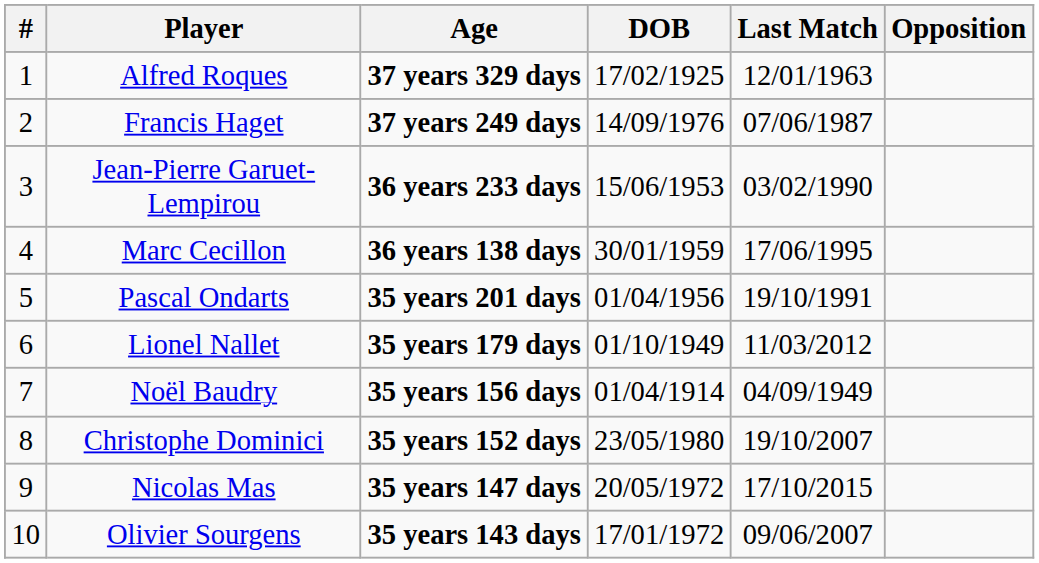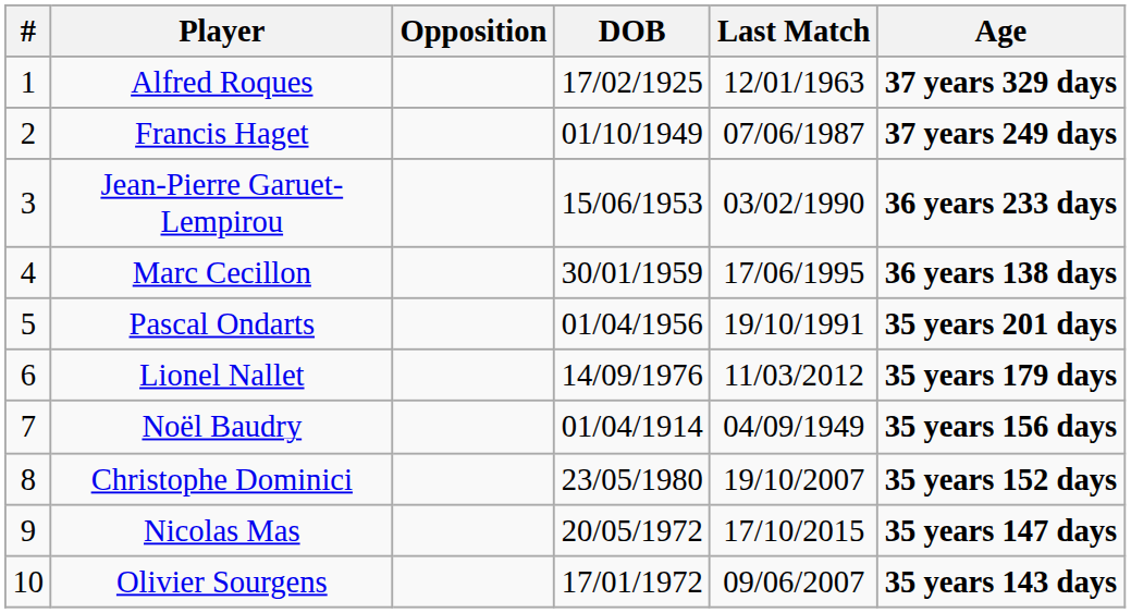columns swapped: Age <-> Opposition
Francis Haget | DOB: 14/09/1976 -> 01/10/1949
Lionel Nallet | DOB: 01/10/1949 -> 14/09/1976
